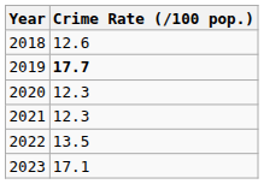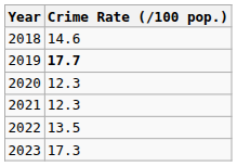2018 | Crime Rate (/100 pop.): 12.6 -> 14.6
2023 | Crime Rate (/100 pop.): 17.1 -> 17.3
